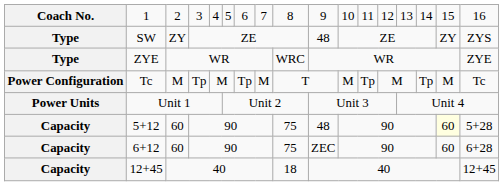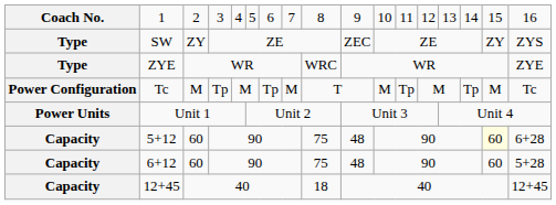SW | column 10: 48 -> ZEC
5+12 | column 17: 5+28 -> 6+28
6+12 | column 10: ZEC -> 48
6+12 | column 17: 6+28 -> 5+28
